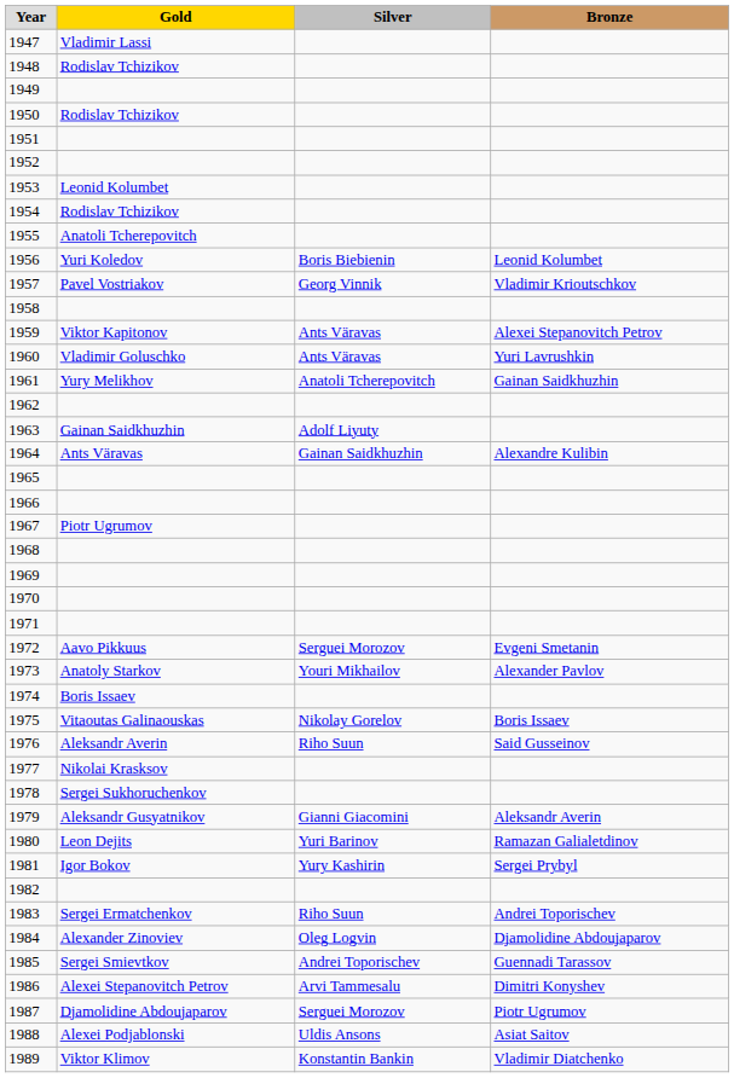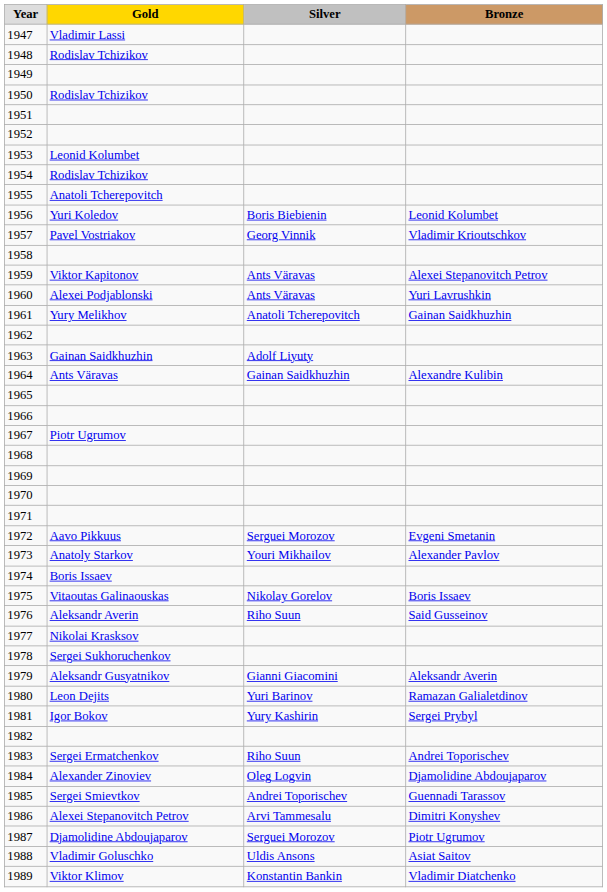1960 | Gold: Vladimir Goluschko -> Alexei Podjablonski
1988 | Gold: Alexei Podjablonski -> Vladimir Goluschko
